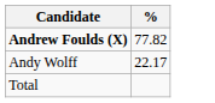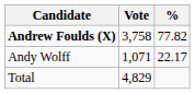+ column: Vote | 3,758 | 1,071 | 4,829
